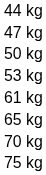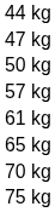- row: 53 kg
+ row: 57 kg
